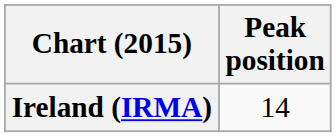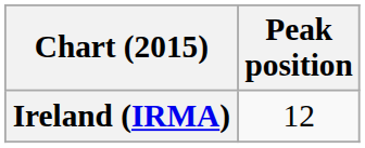Ireland (IRMA) | Peak position: 14 -> 12
